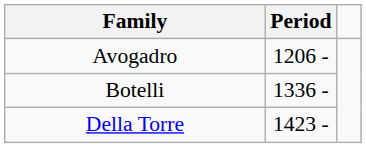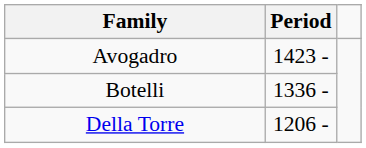Avogadro | Period: 1206 - -> 1423 -
Della Torre | Period: 1423 - -> 1206 -
